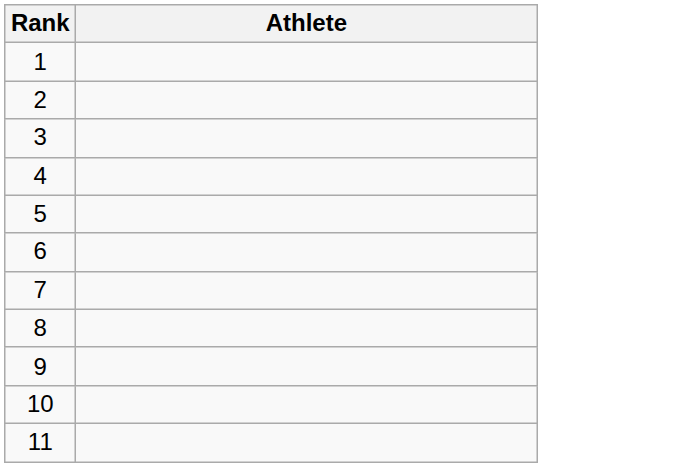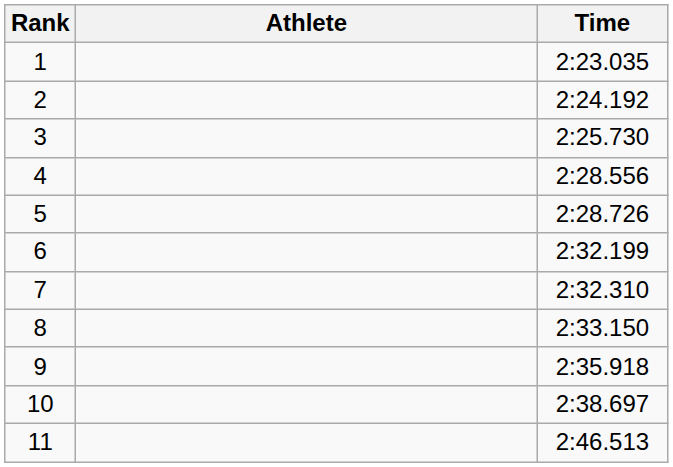+ column: Time | 2:23.035 | 2:24.192 | 2:25.730 | 2:28.556 | 2:28.726 | 2:32.199 | 2:32.310 | 2:33.150 | 2:35.918 | 2:38.697 | 2:46.513
